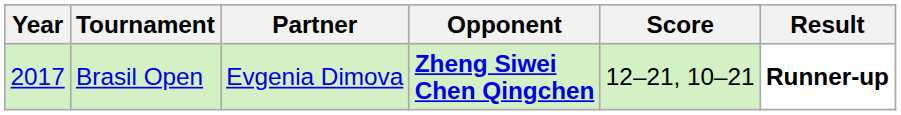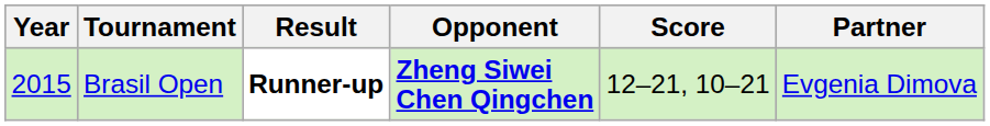columns swapped: Partner <-> Result
Brasil Open | Year: 2017 -> 2015
